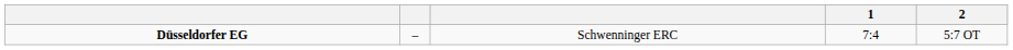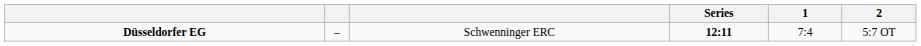+ column: Series | 12:11
